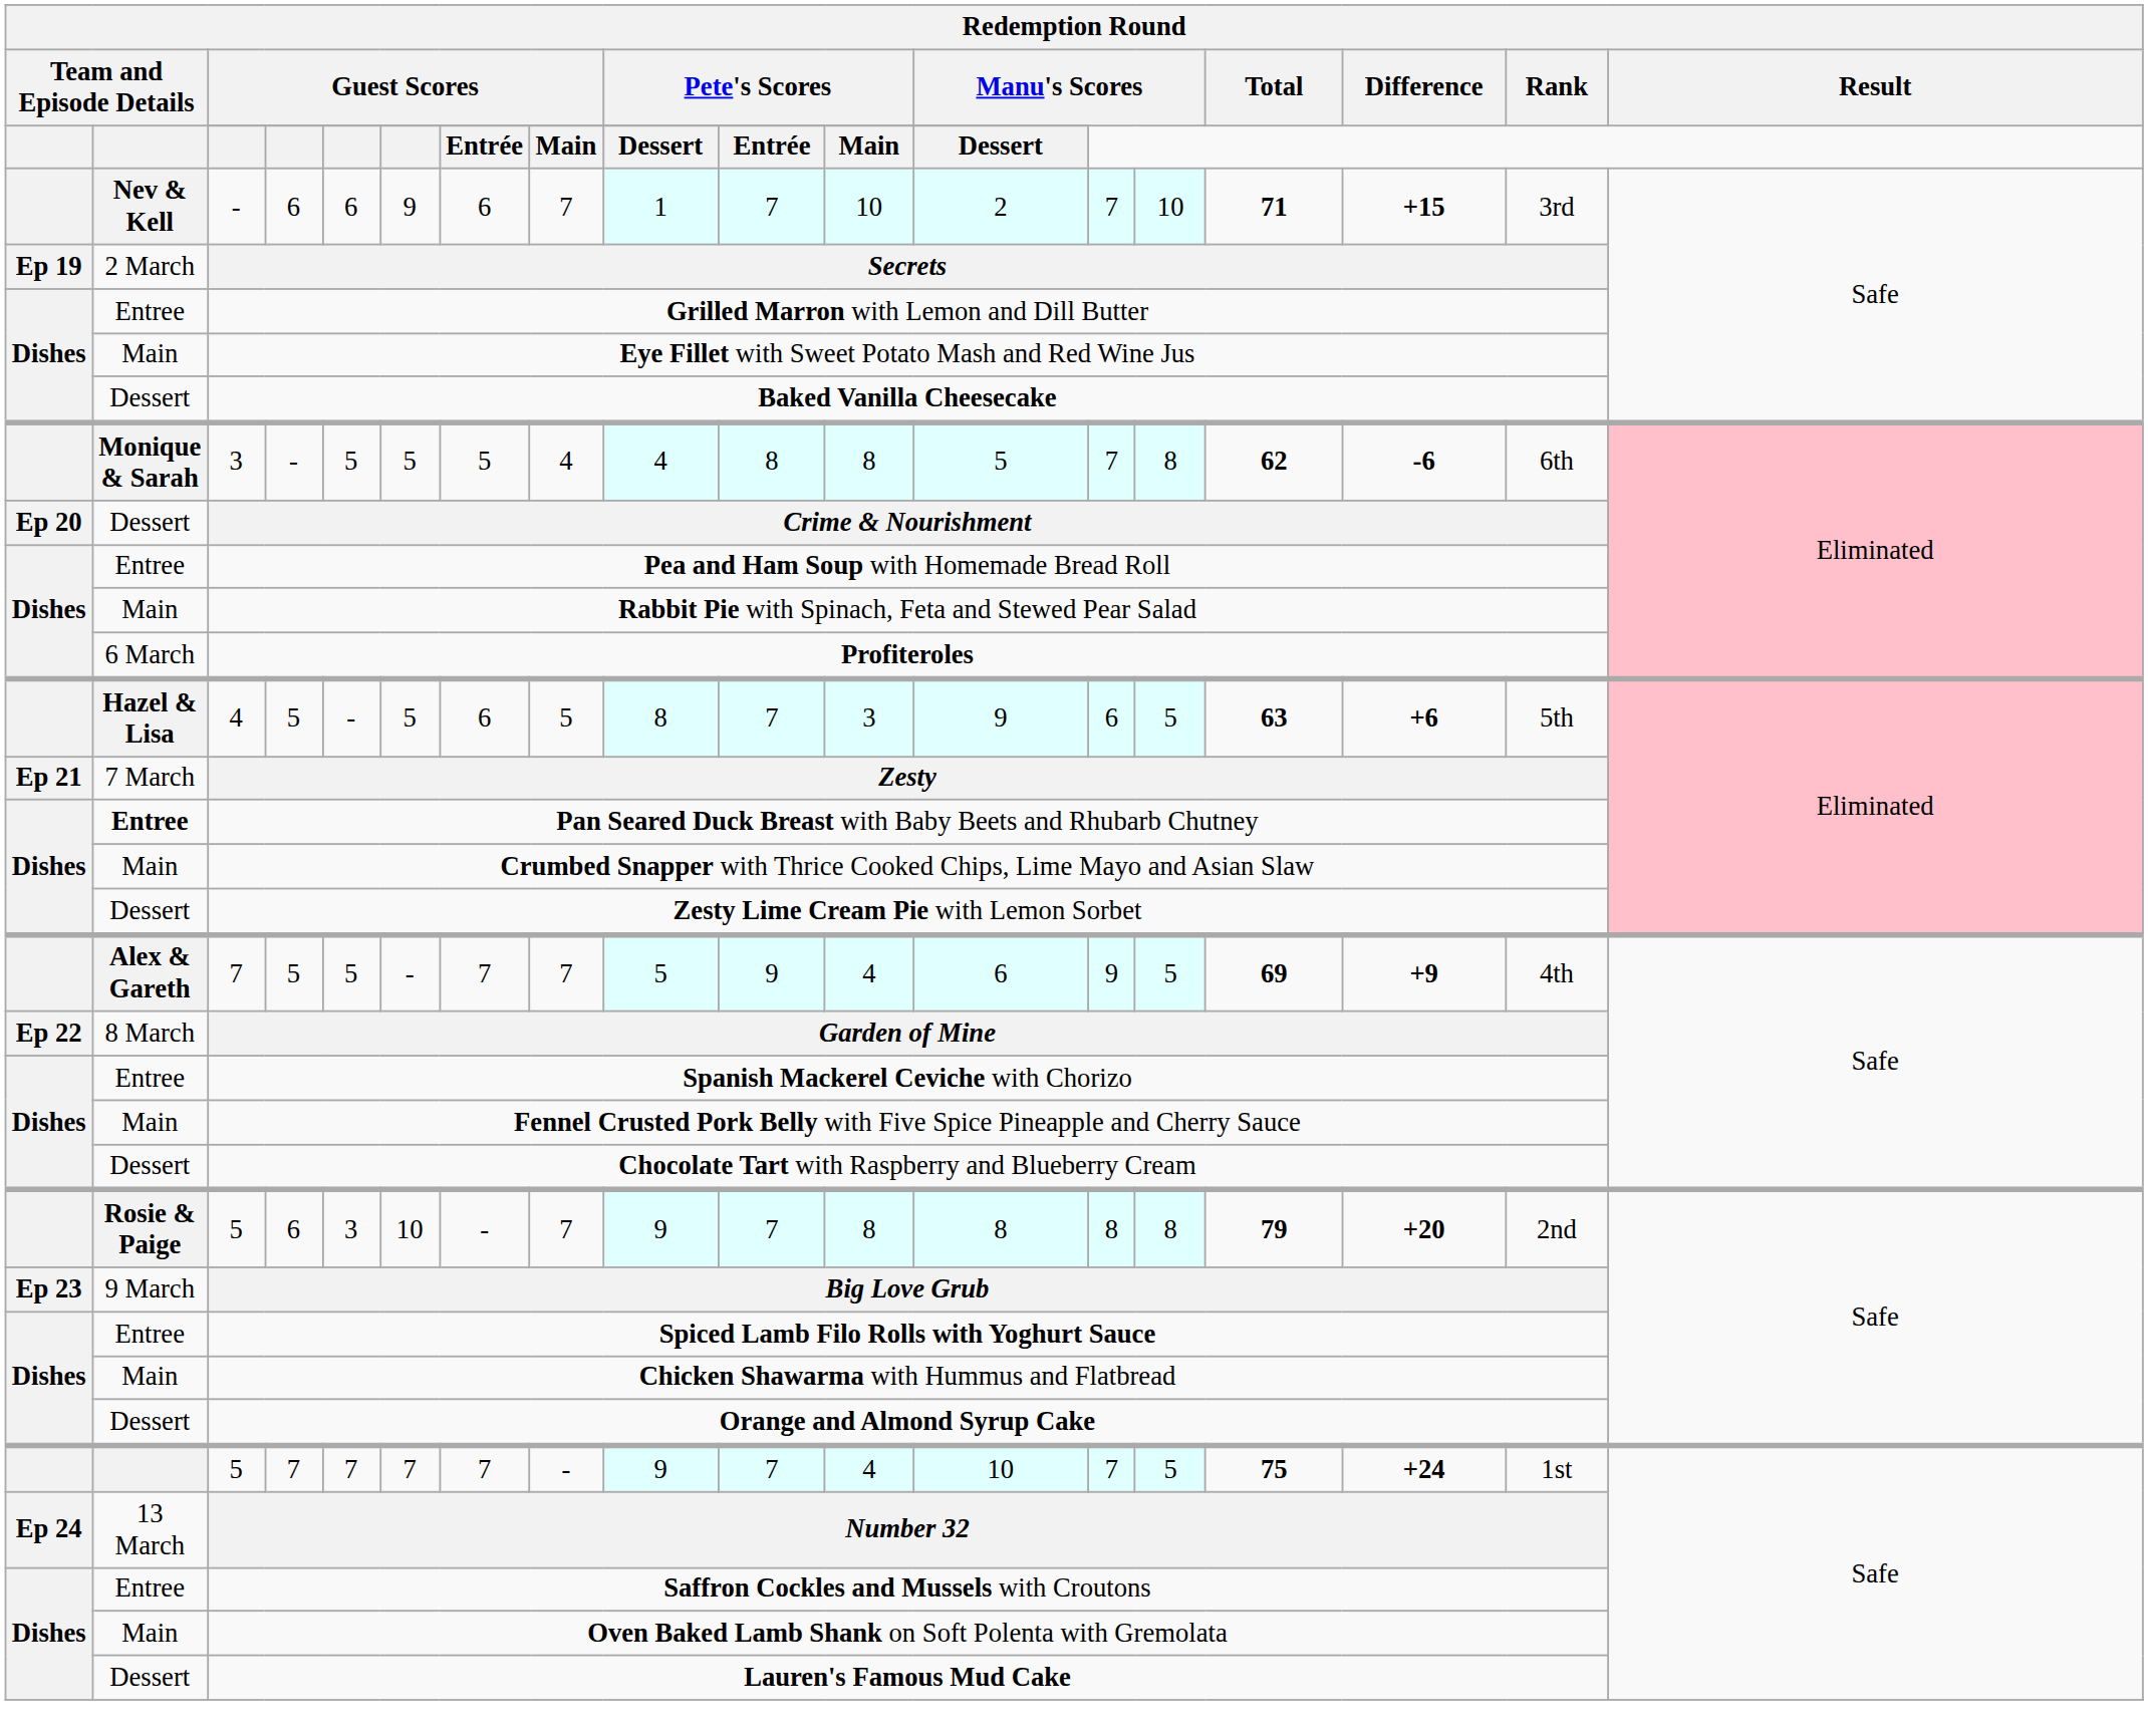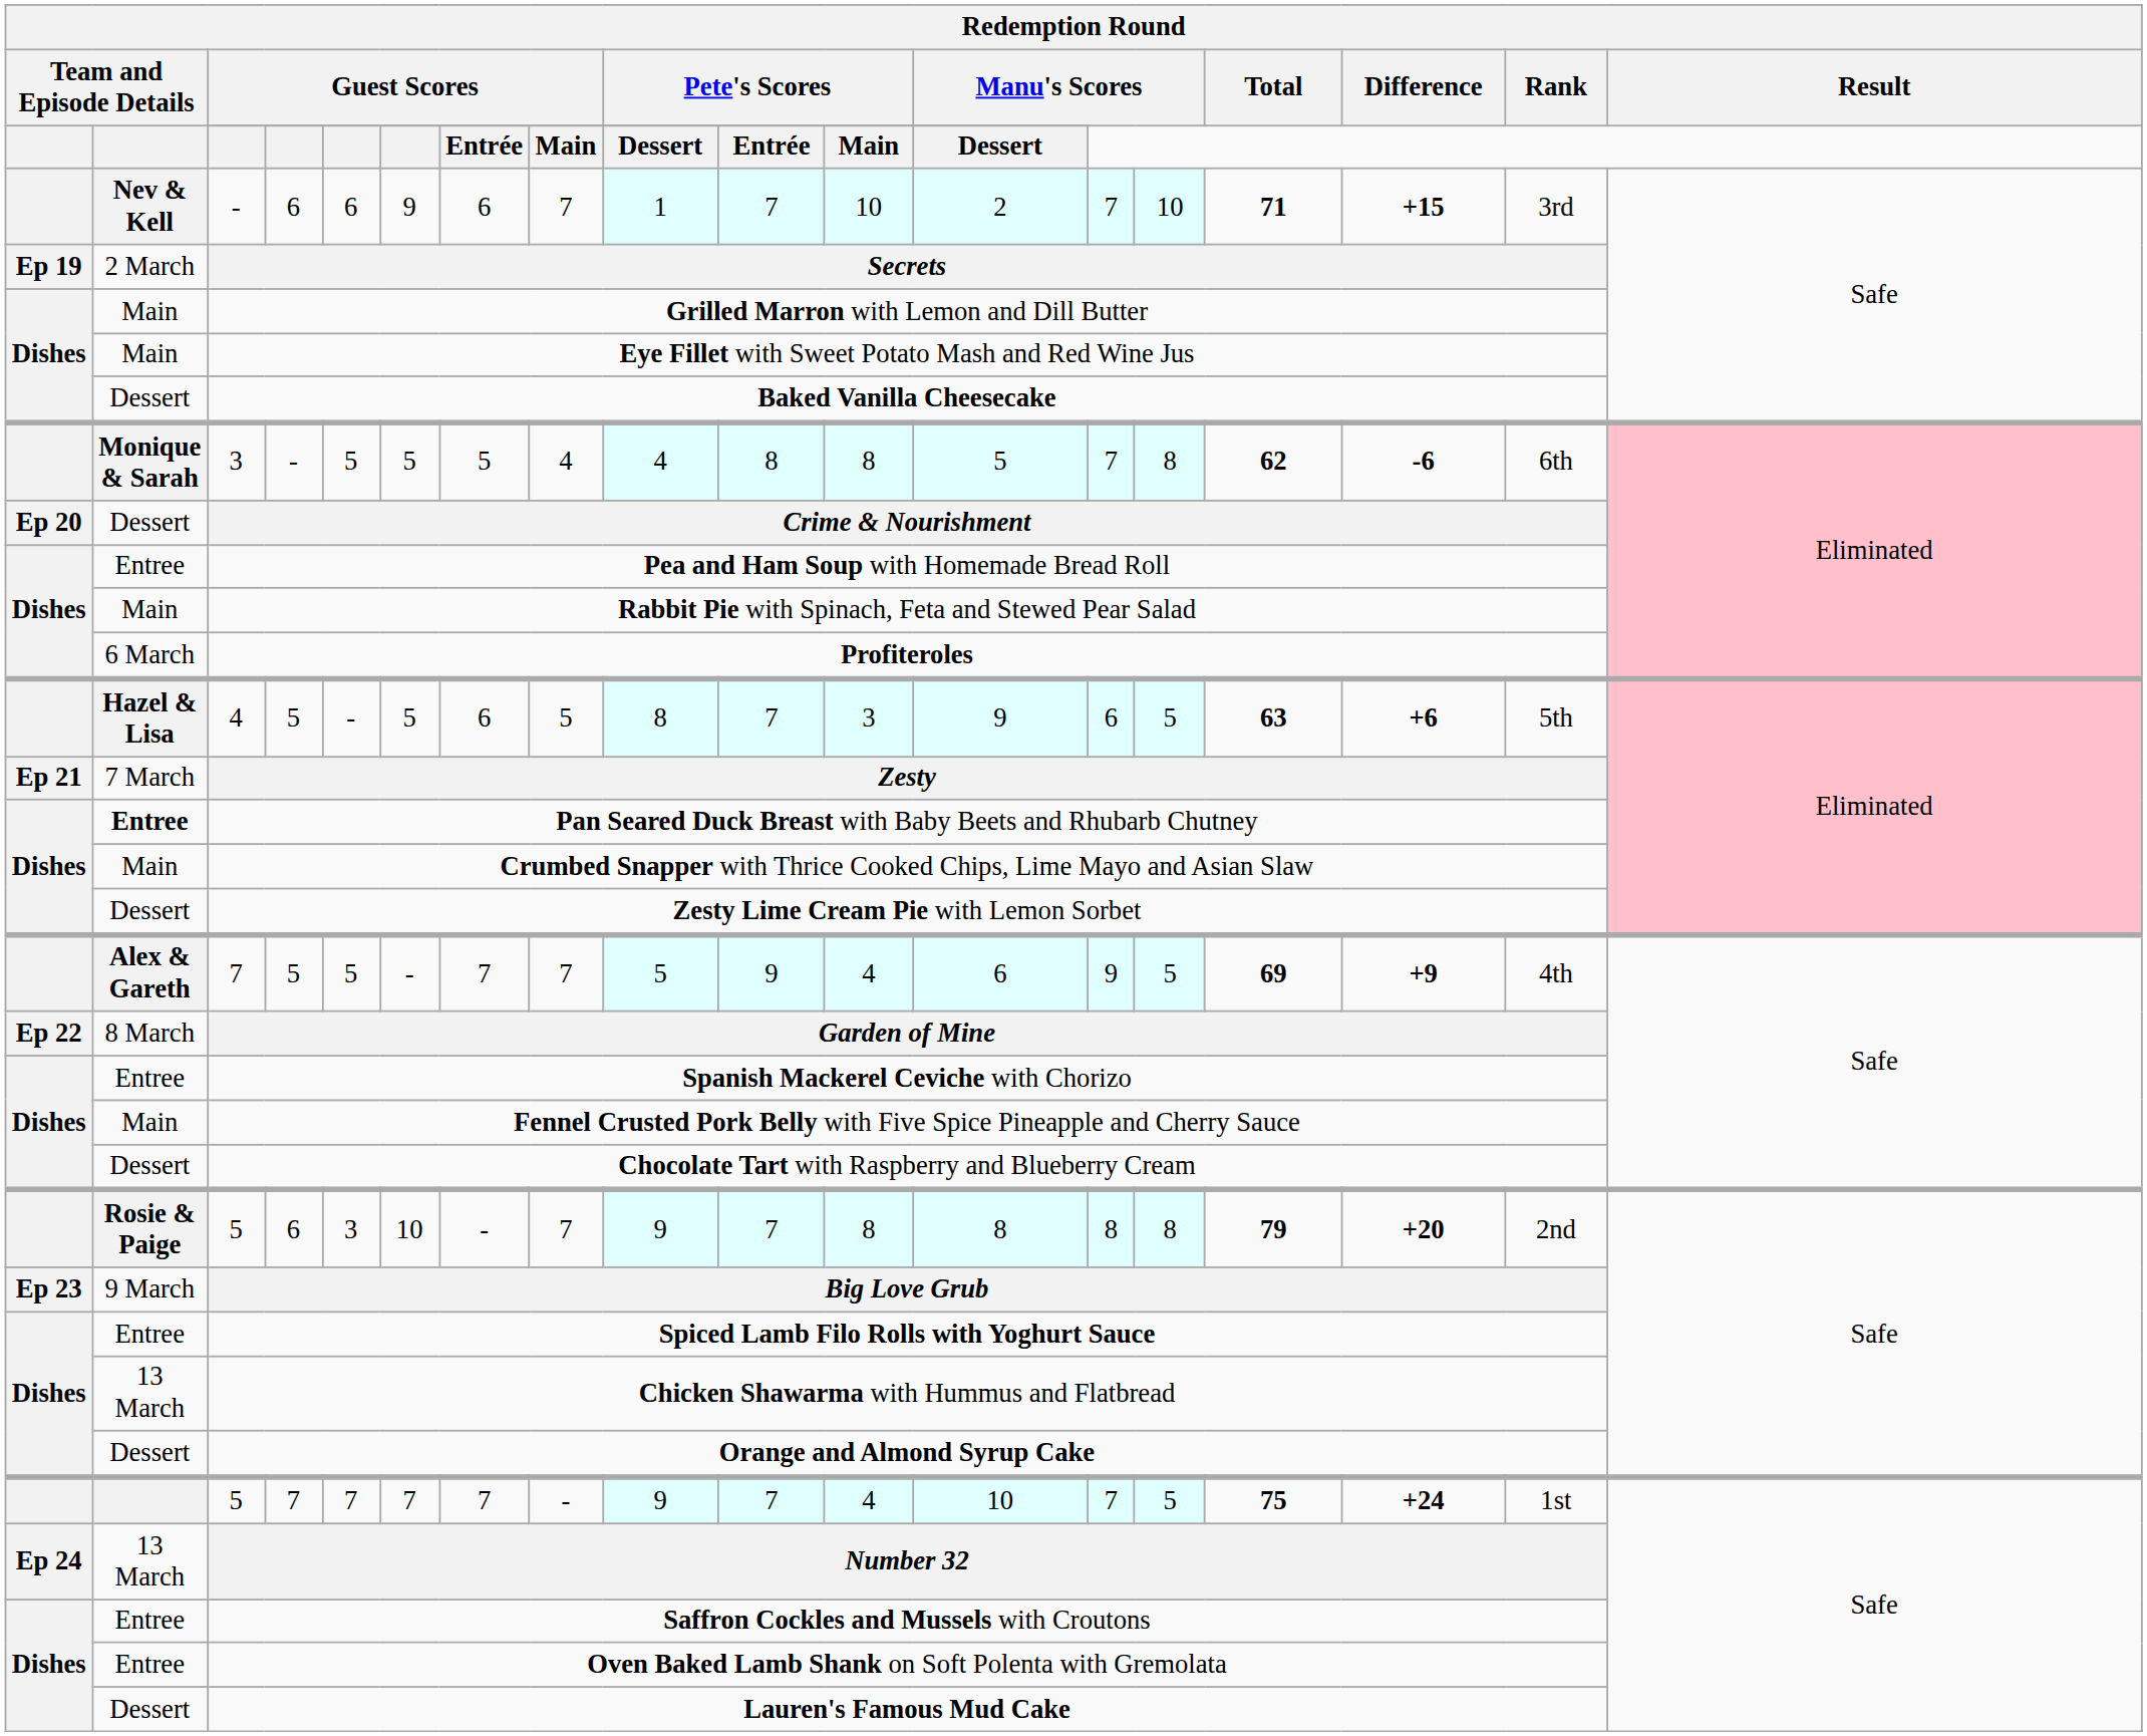Grilled Marron with Lemon and Dill Butter | column 2: Entree -> Main
Chicken Shawarma with Hummus and Flatbread | column 2: Main -> 13 March
Oven Baked Lamb Shank on Soft Polenta with Gremolata | column 2: Main -> Entree
